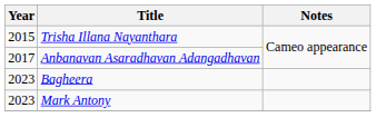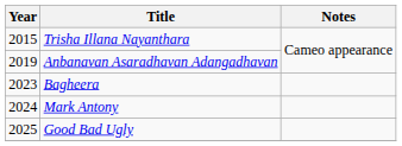Anbanavan Asaradhavan Adangadhavan | Year: 2017 -> 2019
Mark Antony | Year: 2023 -> 2024
+ row: 2025 | Good Bad Ugly
